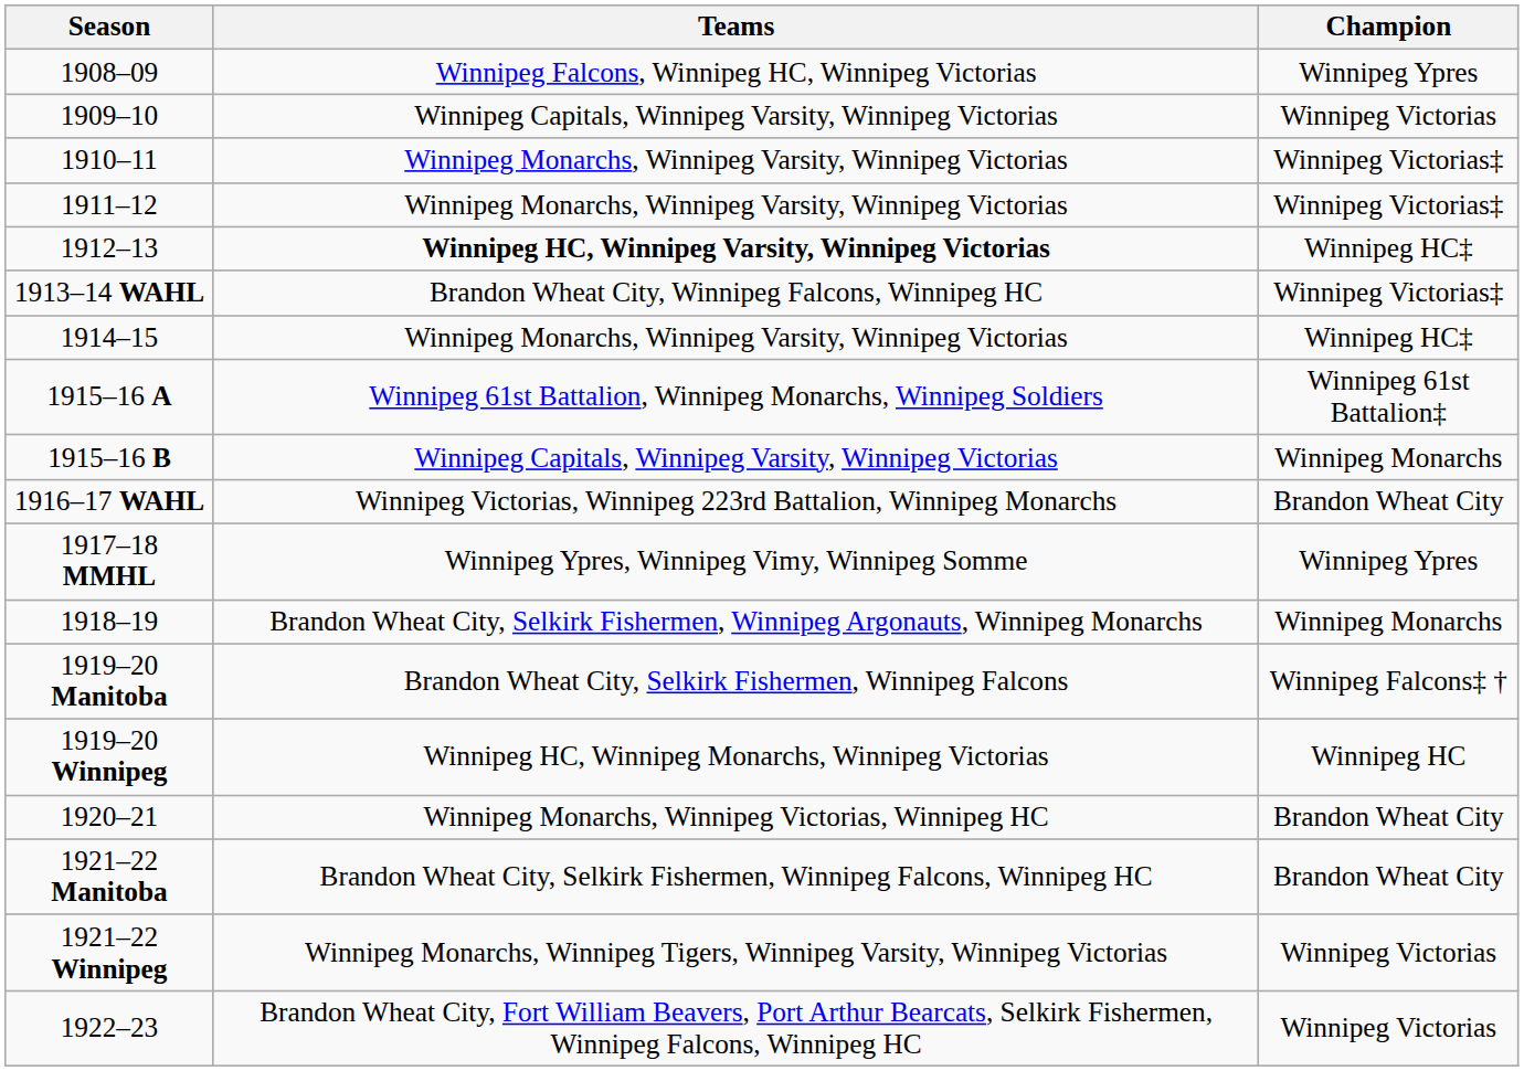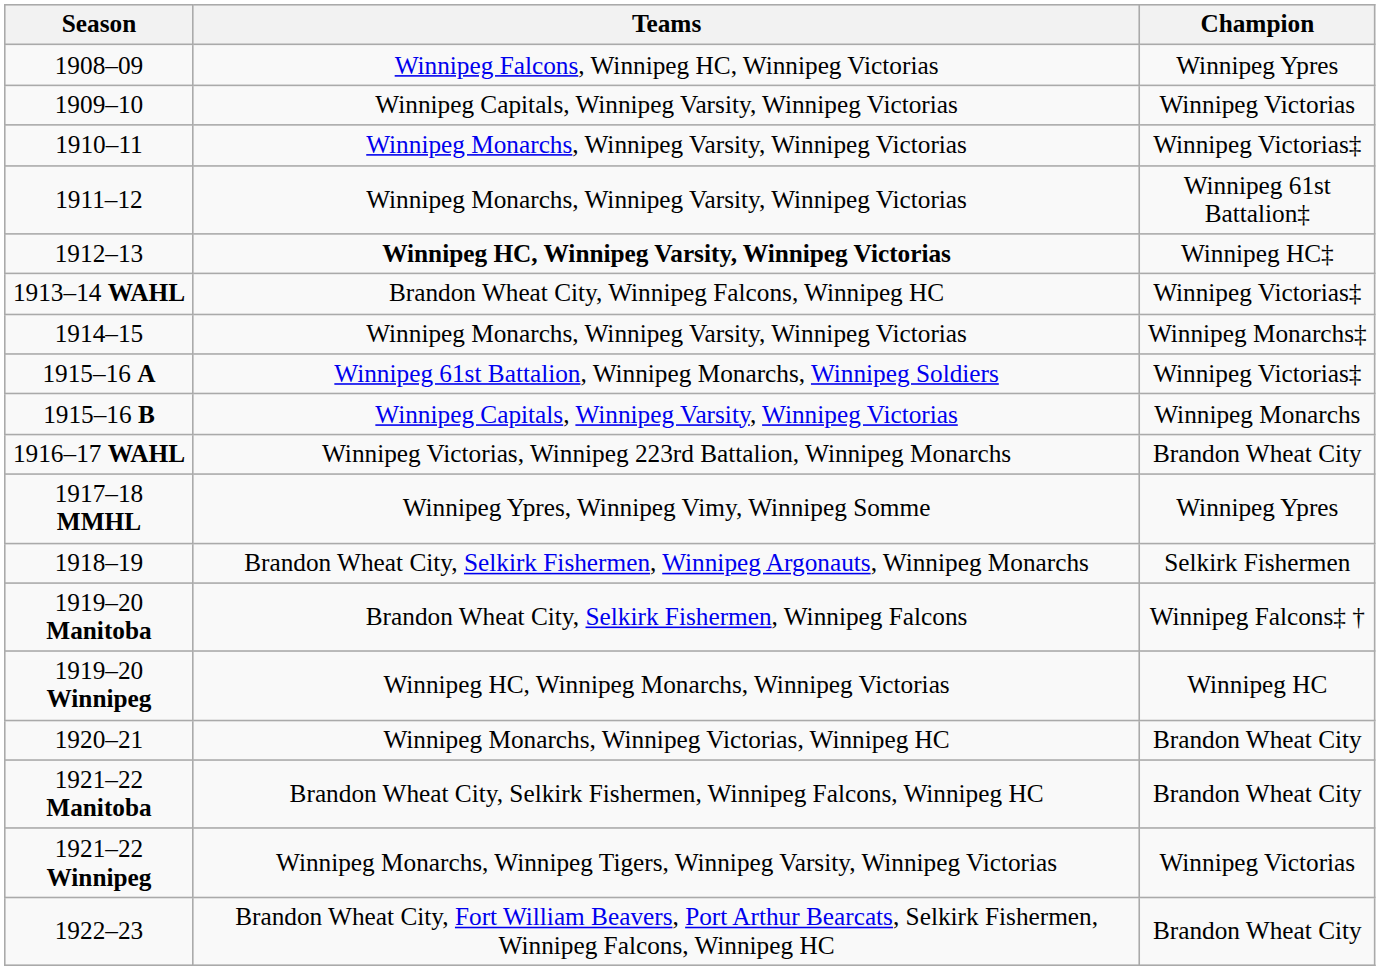1911–12 | Champion: Winnipeg Victorias‡ -> Winnipeg 61st Battalion‡
1914–15 | Champion: Winnipeg HC‡ -> Winnipeg Monarchs‡
1915–16 A | Champion: Winnipeg 61st Battalion‡ -> Winnipeg Victorias‡
1918–19 | Champion: Winnipeg Monarchs -> Selkirk Fishermen
1922–23 | Champion: Winnipeg Victorias -> Brandon Wheat City
